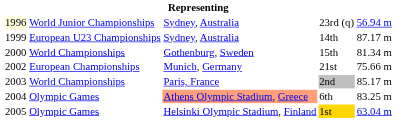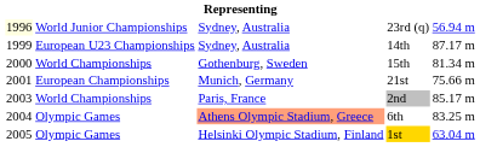21st | column 1: 2002 -> 2001
